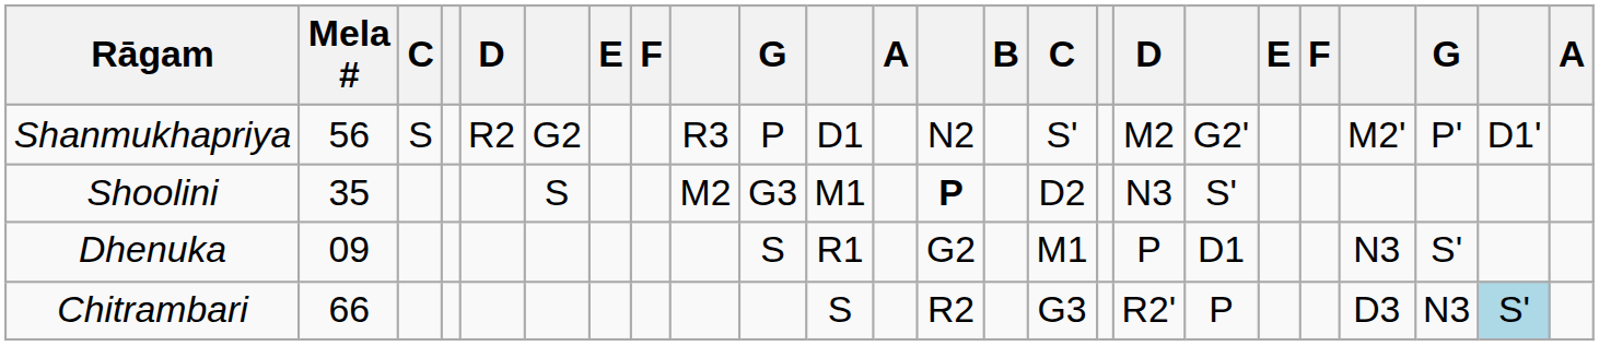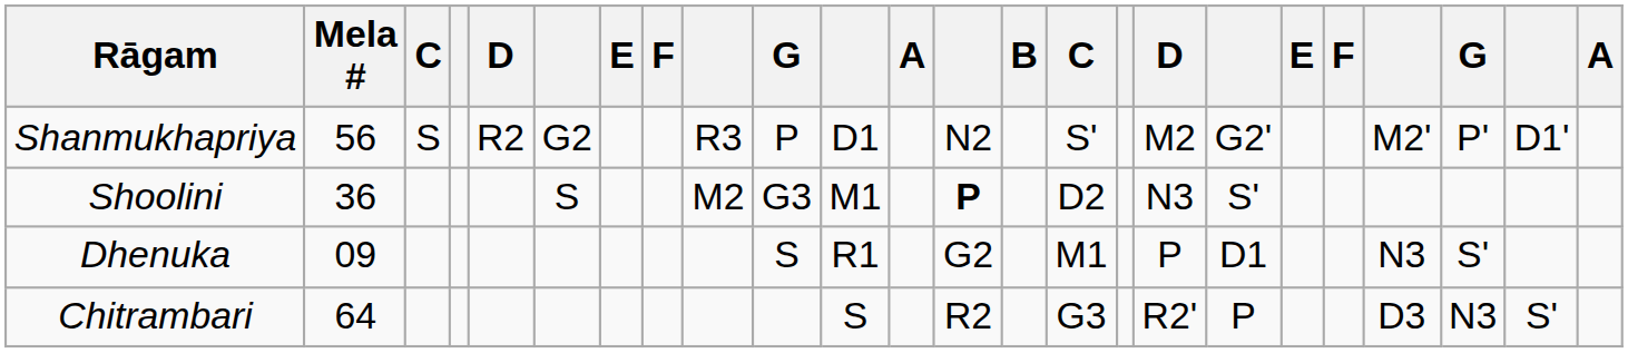Shoolini | Mela #: 35 -> 36
Chitrambari | Mela #: 66 -> 64
Chitrambari | column 23: lightblue background -> no background
